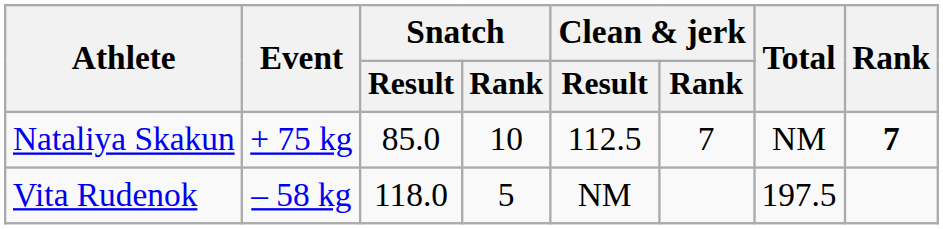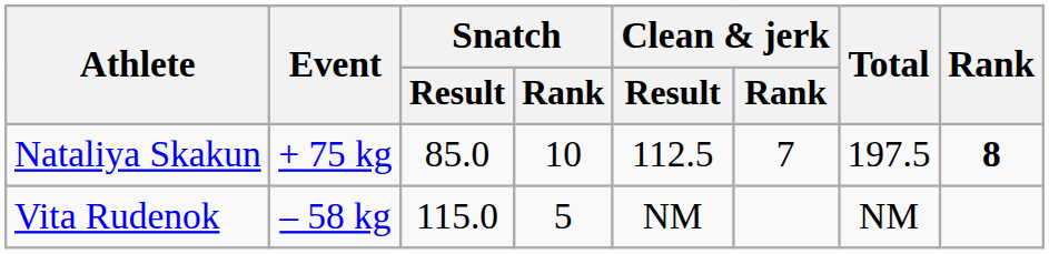Nataliya Skakun | Total: NM -> 197.5
Nataliya Skakun | Rank: 7 -> 8
Vita Rudenok | Snatch / Result: 118.0 -> 115.0
Vita Rudenok | Total: 197.5 -> NM
